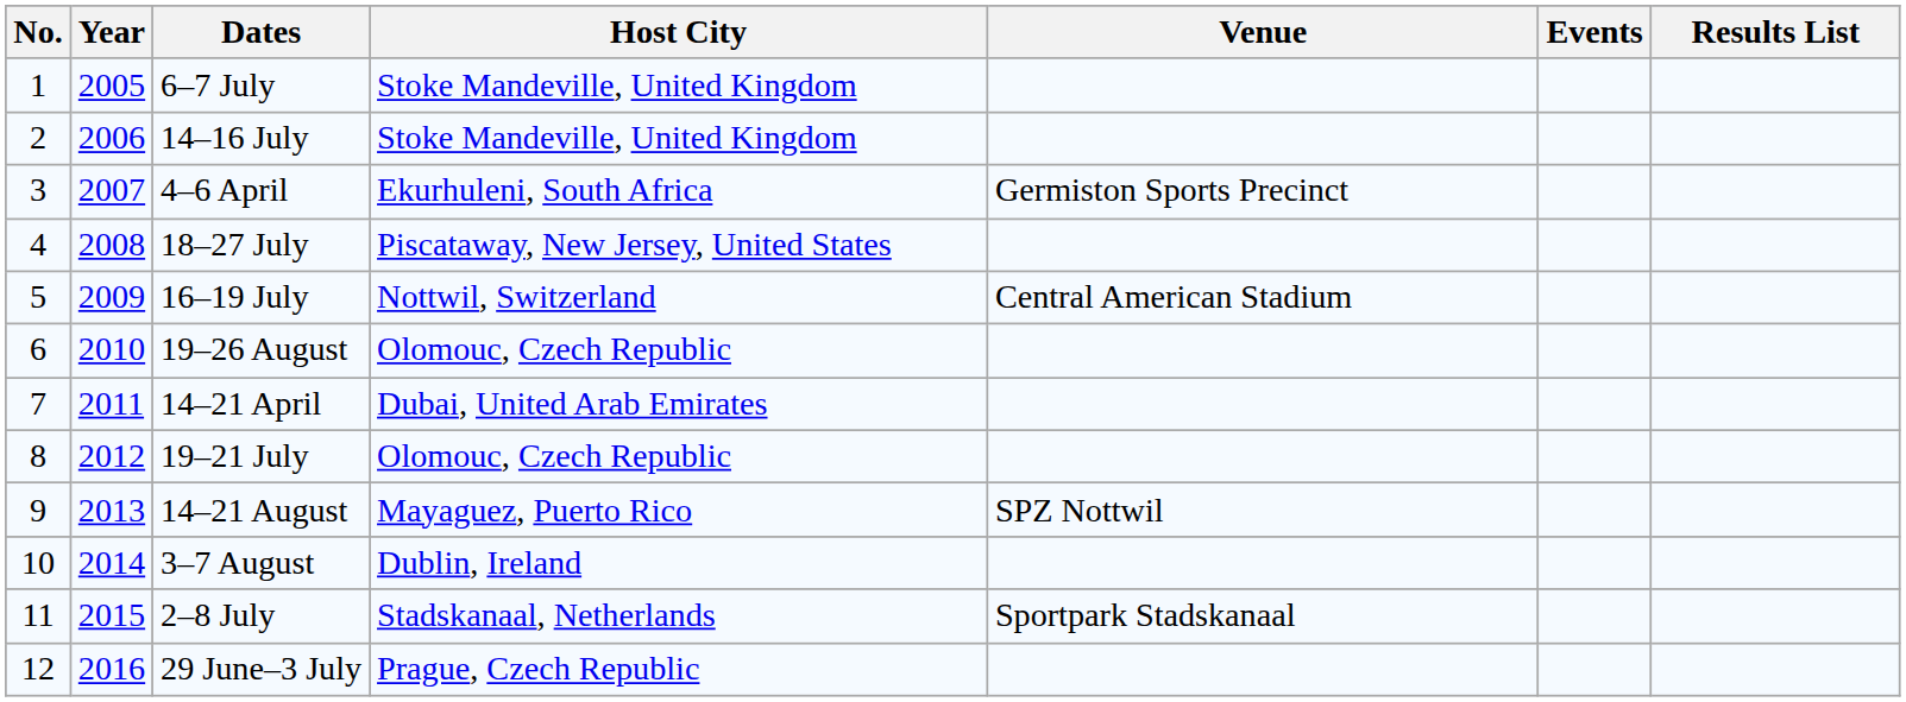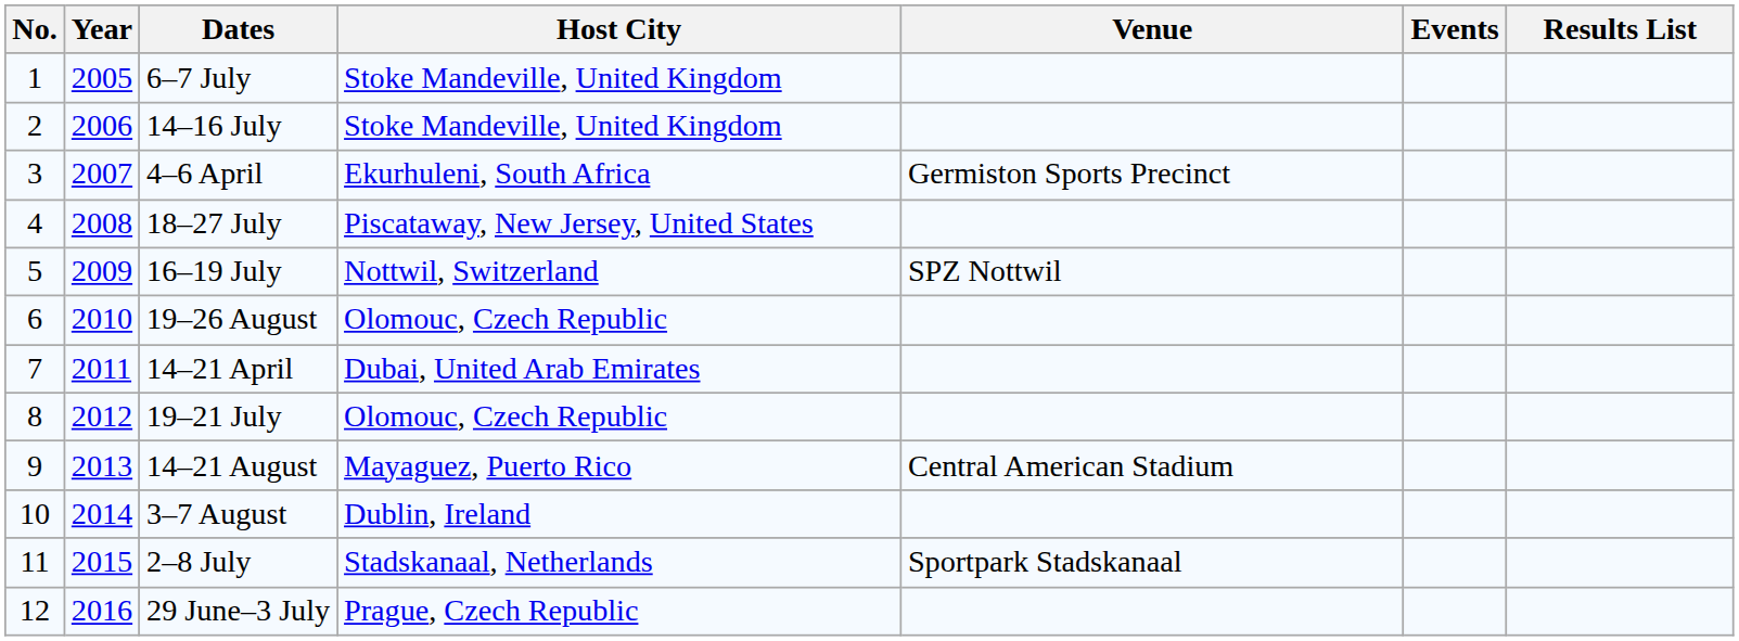16–19 July | Venue: Central American Stadium -> SPZ Nottwil
14–21 August | Venue: SPZ Nottwil -> Central American Stadium
